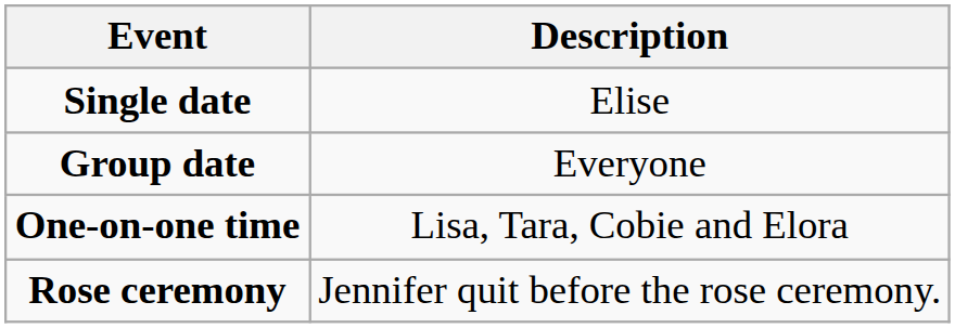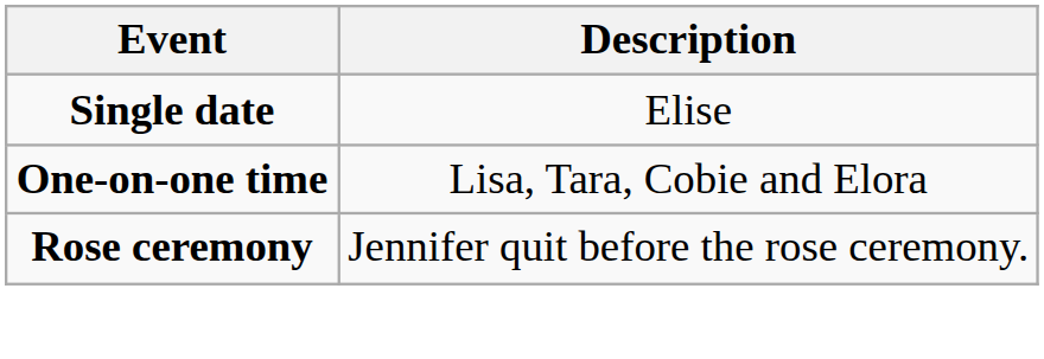- row: Group date | Everyone
